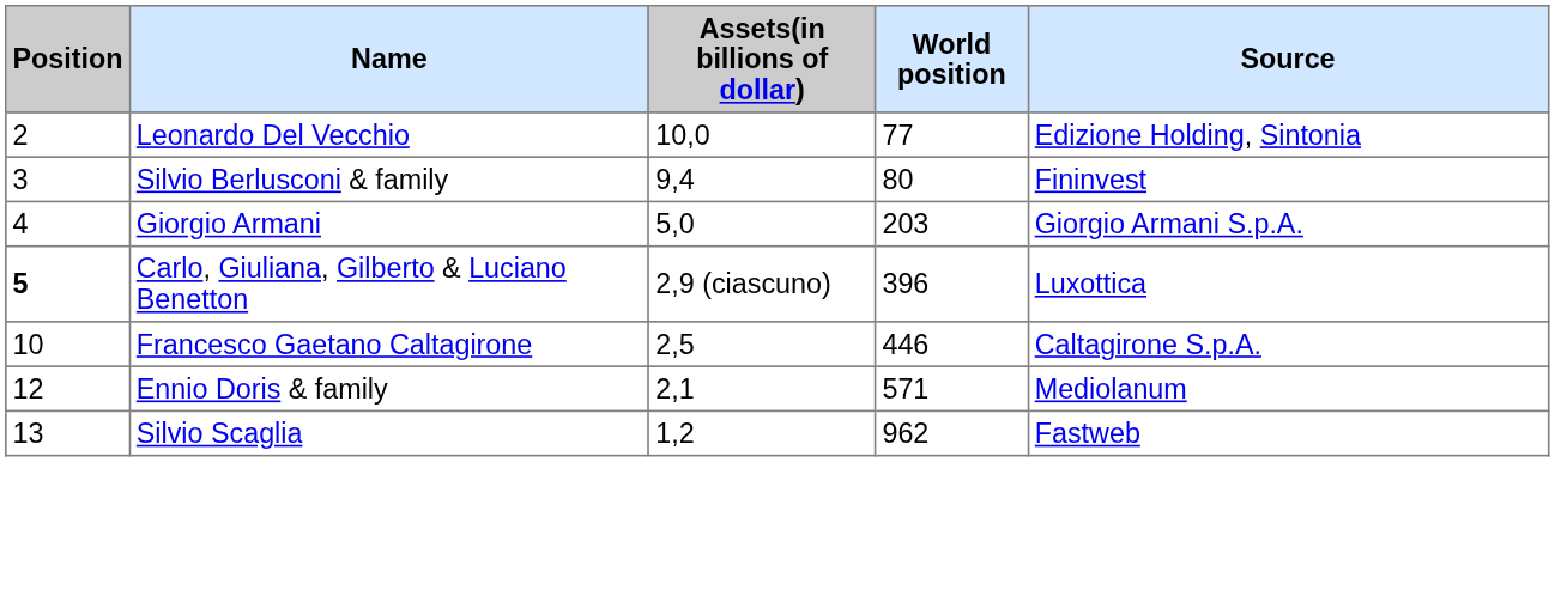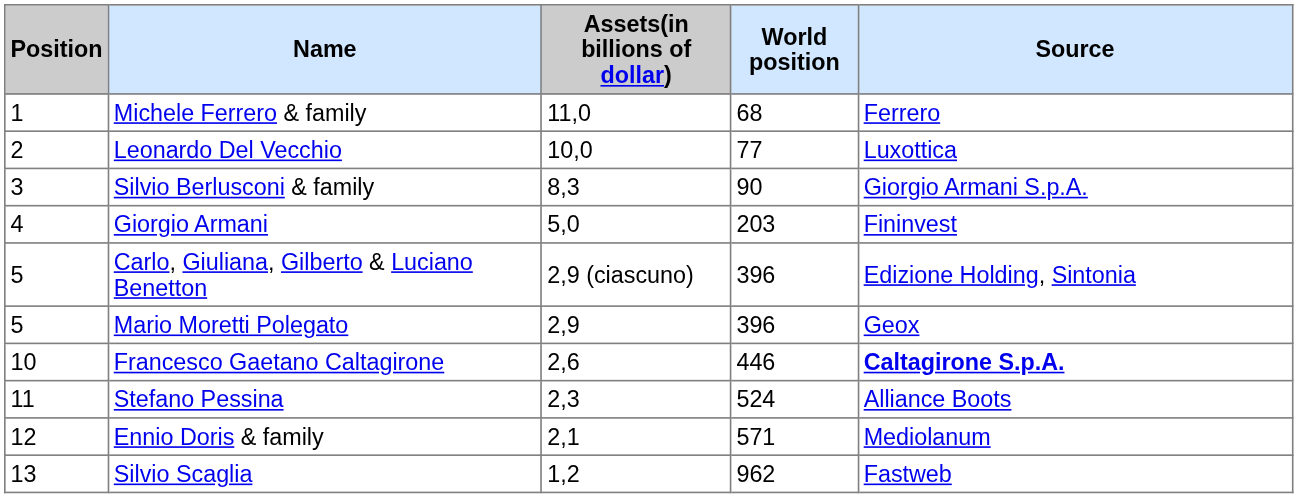+ row: 1 | Michele Ferrero & family | 11,0 | 68 | Ferrero
Leonardo Del Vecchio | Source: Edizione Holding, Sintonia -> Luxottica
Silvio Berlusconi & family | Assets(in billions of dollar): 9,4 -> 8,3
Silvio Berlusconi & family | World position: 80 -> 90
Silvio Berlusconi & family | Source: Fininvest -> Giorgio Armani S.p.A.
Giorgio Armani | Source: Giorgio Armani S.p.A. -> Fininvest
Carlo, Giuliana, Gilberto & Luciano Benetton | Position: bold -> normal
Carlo, Giuliana, Gilberto & Luciano Benetton | Source: Luxottica -> Edizione Holding, Sintonia
+ row: 5 | Mario Moretti Polegato | 2,9 | 396 | Geox
Francesco Gaetano Caltagirone | Assets(in billions of dollar): 2,5 -> 2,6
Francesco Gaetano Caltagirone | Source: normal -> bold
+ row: 11 | Stefano Pessina | 2,3 | 524 | Alliance Boots
